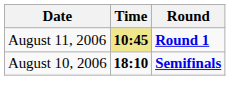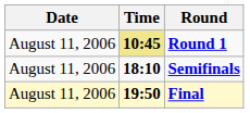Semifinals | Date: August 10, 2006 -> August 11, 2006
+ row: August 11, 2006 | 19:50 | Final
